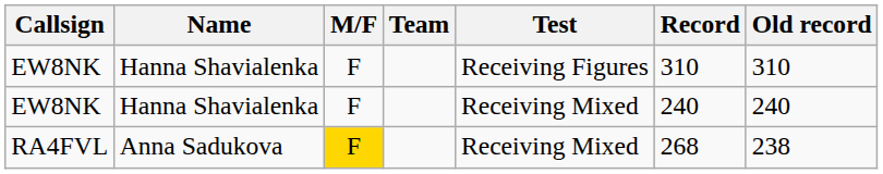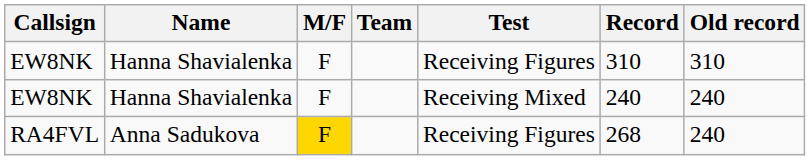RA4FVL | Test: Receiving Mixed -> Receiving Figures
RA4FVL | Old record: 238 -> 240
